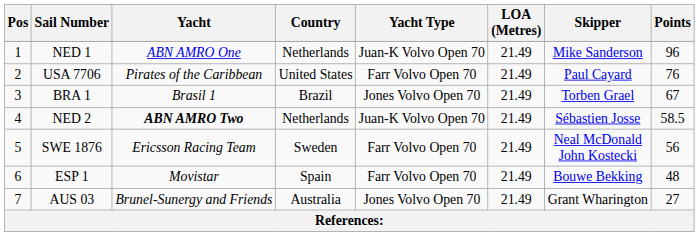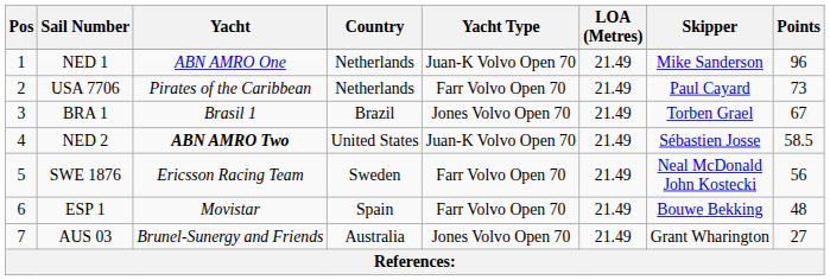USA 7706 | Country: United States -> Netherlands
USA 7706 | Points: 76 -> 73
NED 2 | Country: Netherlands -> United States
